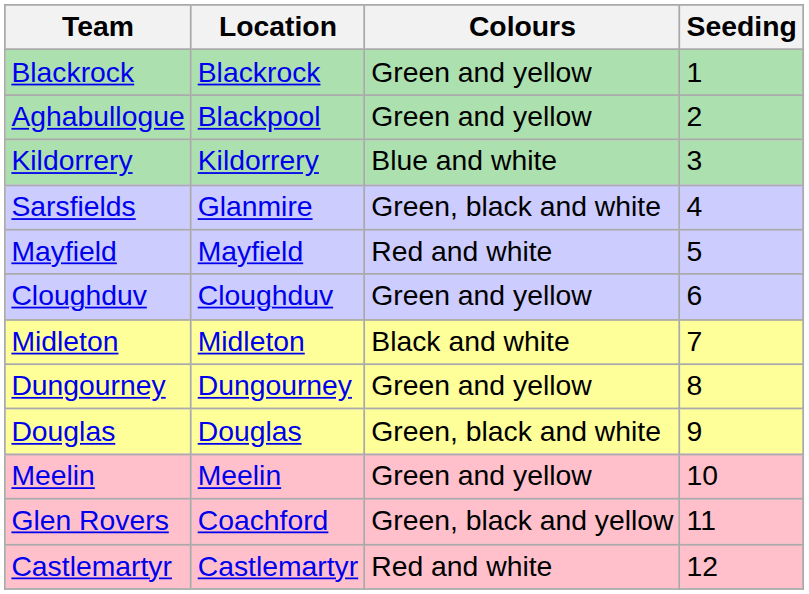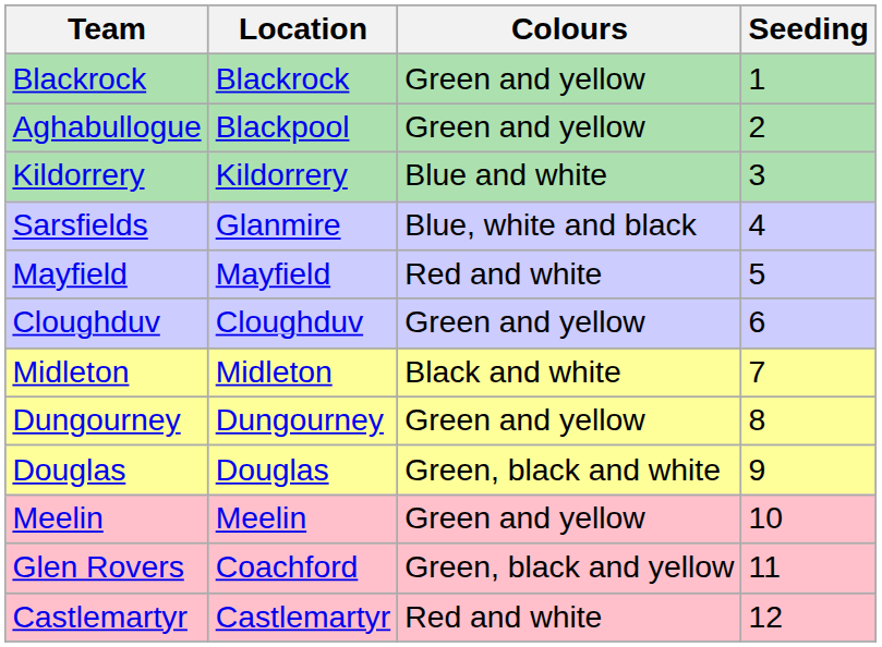Sarsfields | Colours: Green, black and white -> Blue, white and black
